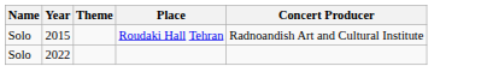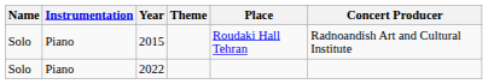+ column: Instrumentation | Piano | Piano
